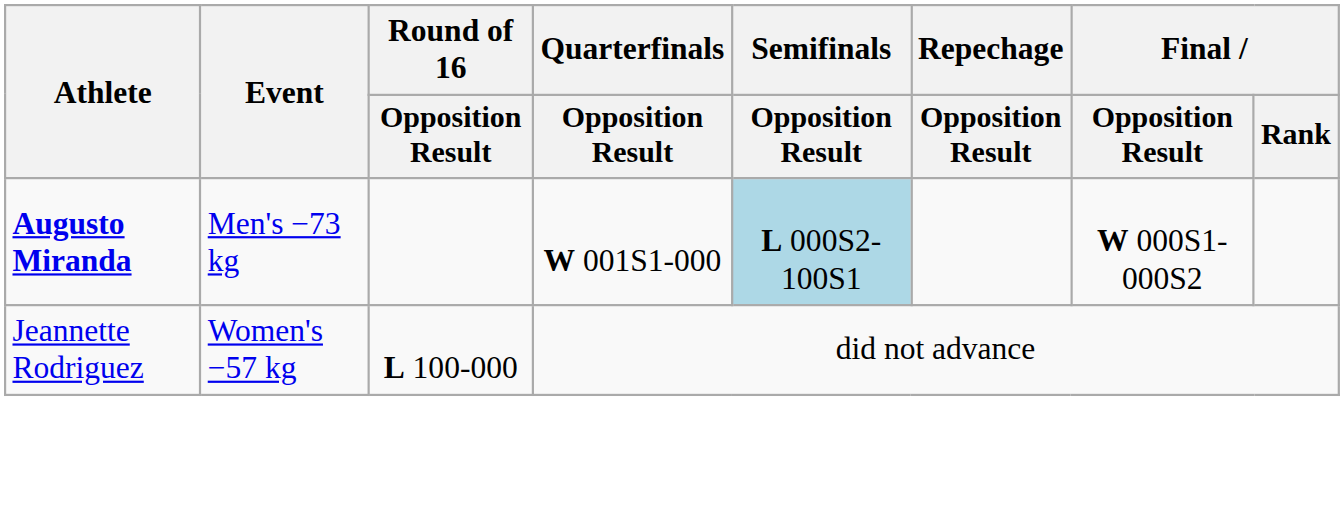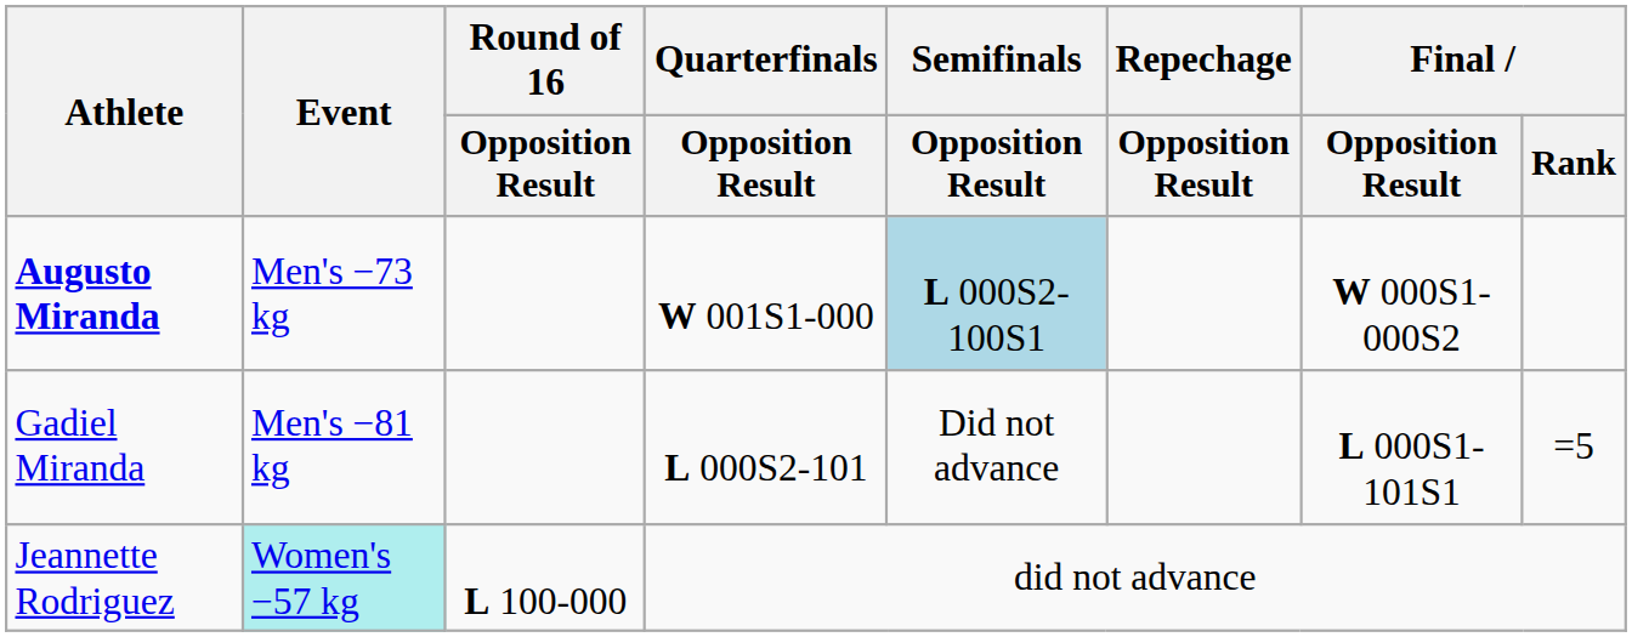+ row: Gadiel Miranda | Men's −81 kg | L 000S2-101 | Did not advance | L 000S1-101S1 | =5
Jeannette Rodriguez | Event: no background -> paleturquoise background
